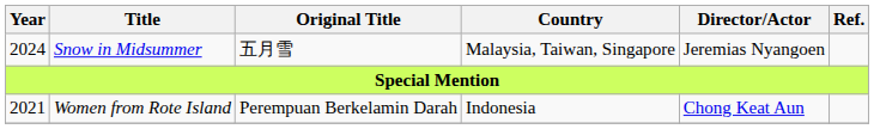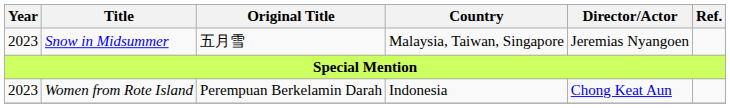Snow in Midsummer | Year: 2024 -> 2023
Women from Rote Island | Year: 2021 -> 2023
